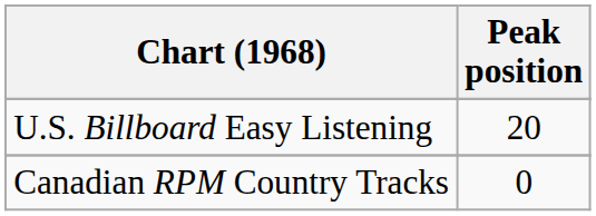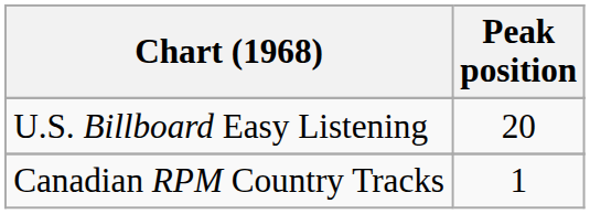Canadian RPM Country Tracks | Peak position: 0 -> 1
